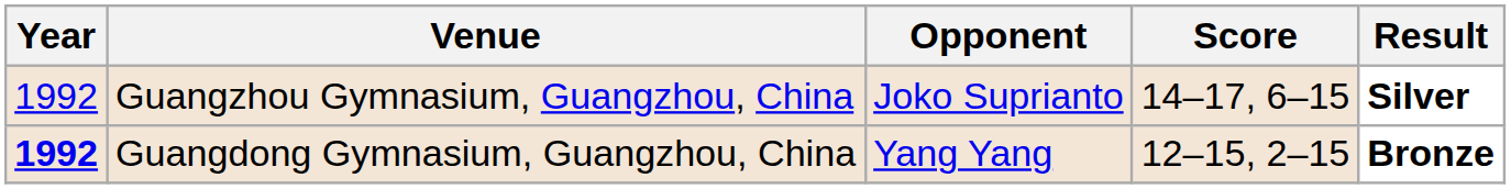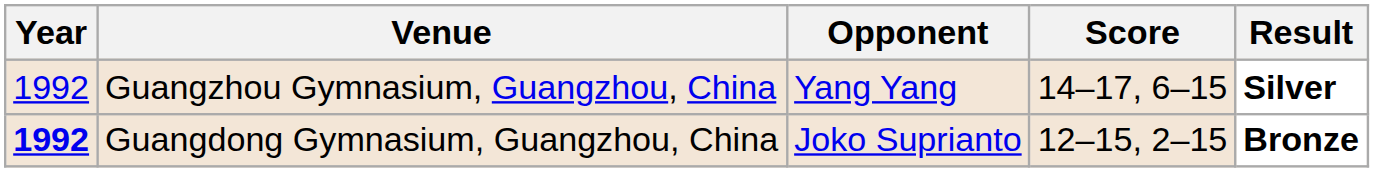Guangzhou Gymnasium, Guangzhou, China | Opponent: Joko Suprianto -> Yang Yang
Guangdong Gymnasium, Guangzhou, China | Opponent: Yang Yang -> Joko Suprianto
